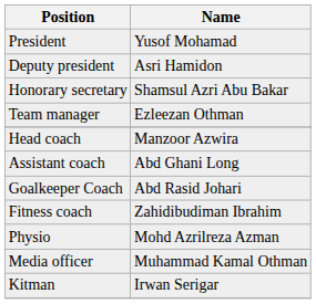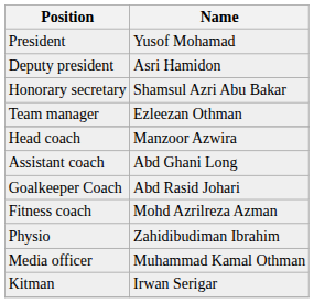Fitness coach | Name: Zahidibudiman Ibrahim -> Mohd Azrilreza Azman
Physio | Name: Mohd Azrilreza Azman -> Zahidibudiman Ibrahim
